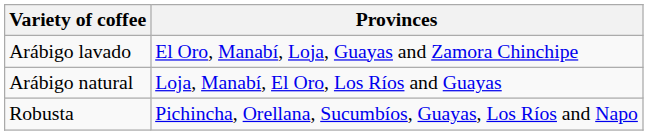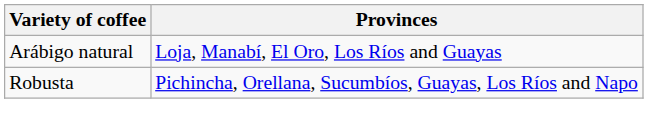- row: Arábigo lavado | El Oro, Manabí, Loja, Guayas and Zamora Chinchipe
